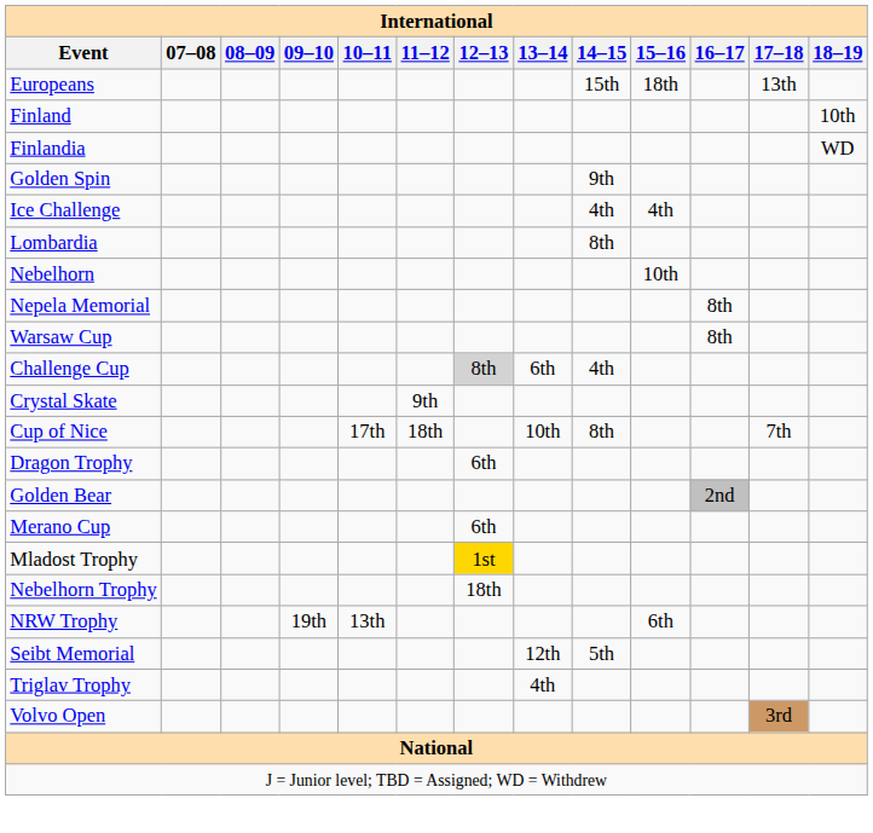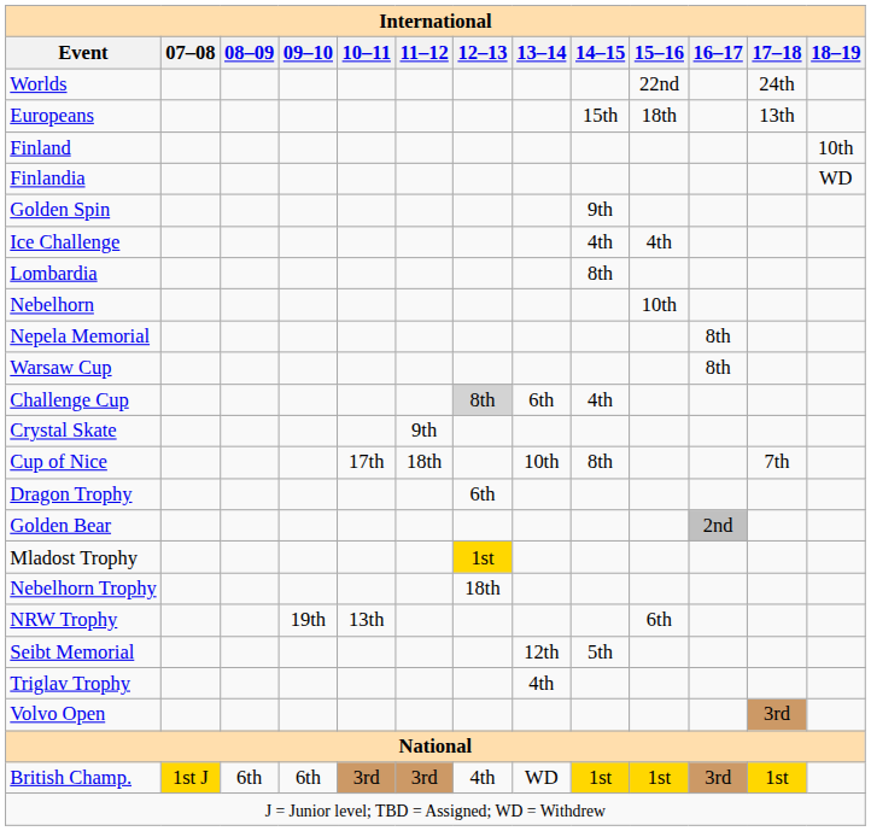+ row: Worlds | 22nd | 24th
- row: Merano Cup | 6th
+ row: British Champ. | 1st J | 6th | 6th | 3rd | 3rd | 4th | WD | 1st | 1st | 3rd | 1st
